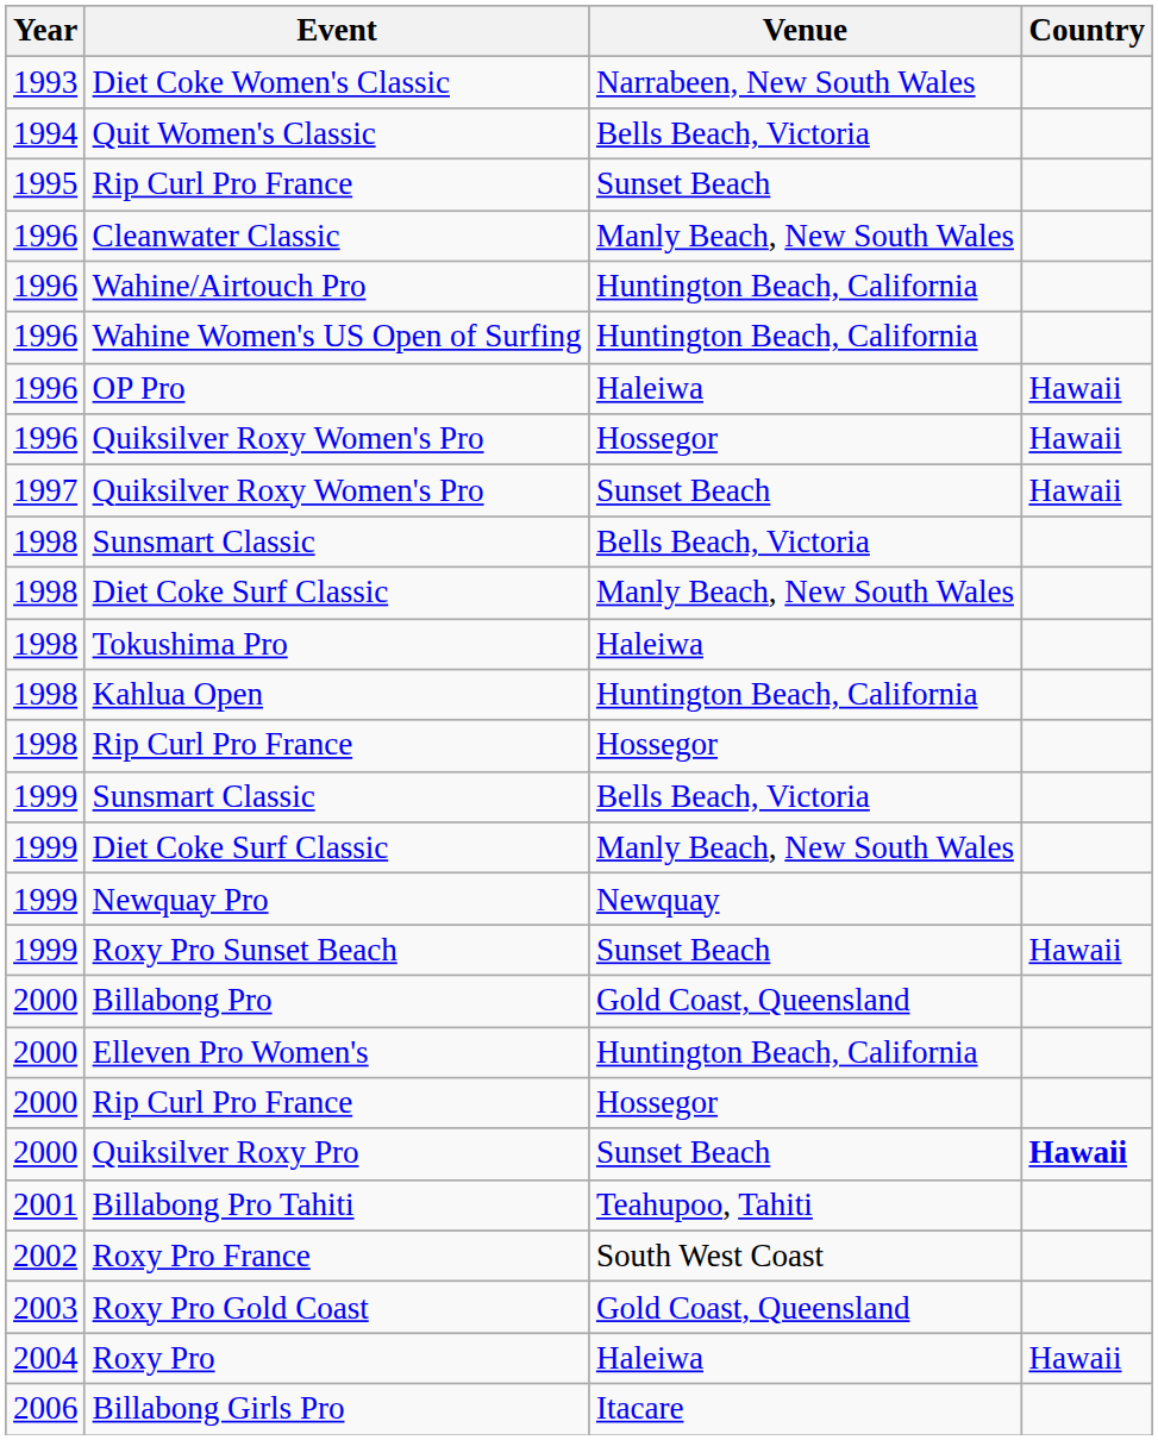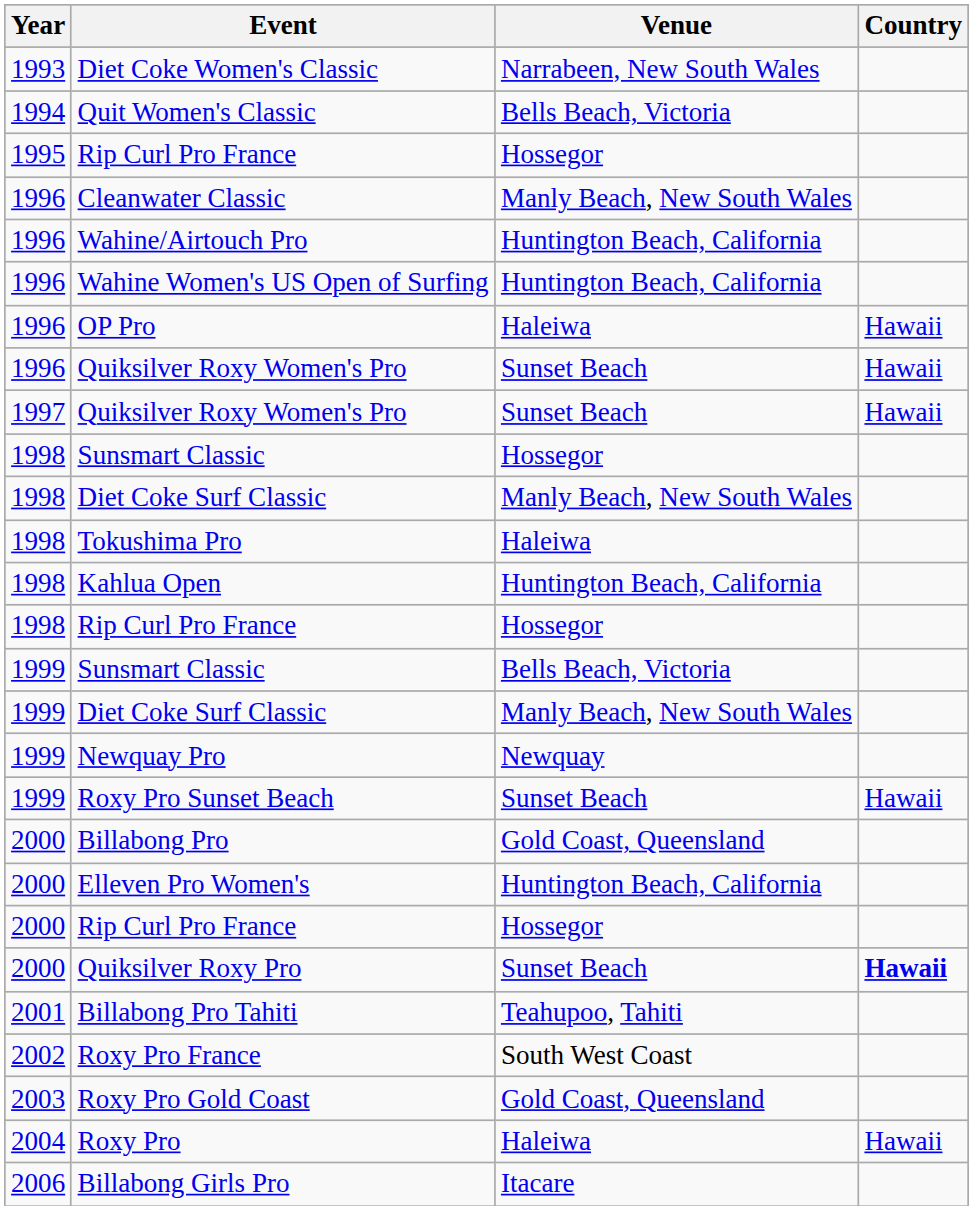1995 / Rip Curl Pro France | Venue: Sunset Beach -> Hossegor
1996 / Quiksilver Roxy Women's Pro | Venue: Hossegor -> Sunset Beach
1998 / Sunsmart Classic | Venue: Bells Beach, Victoria -> Hossegor
